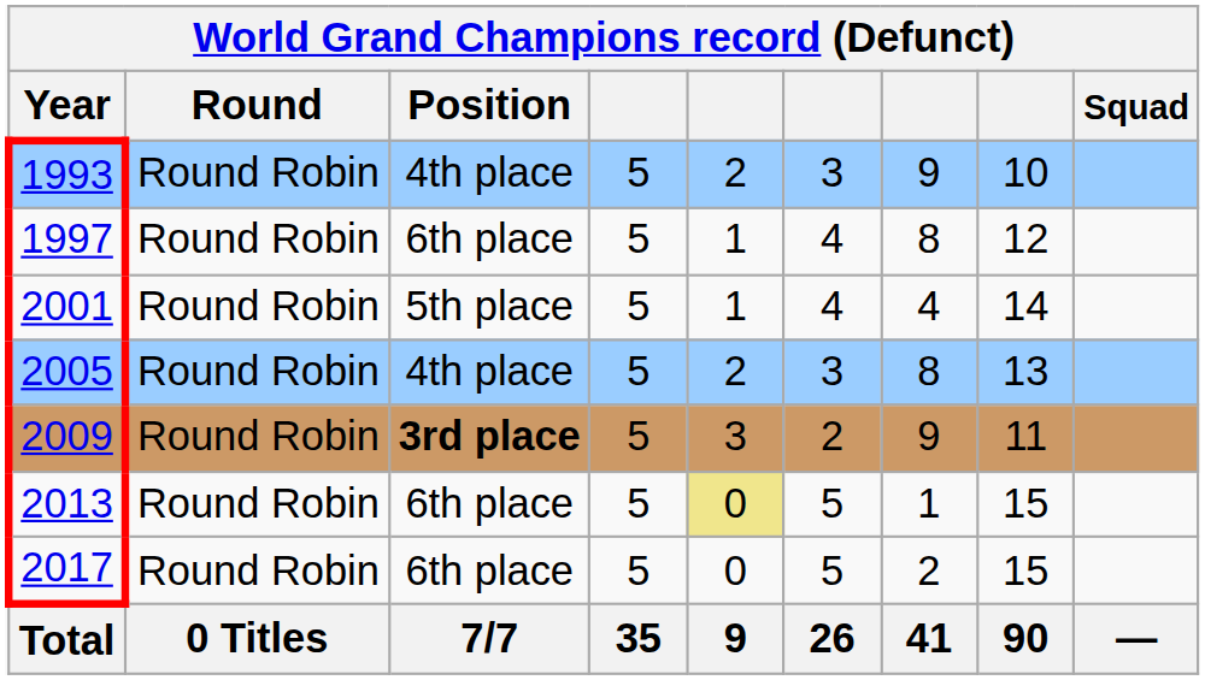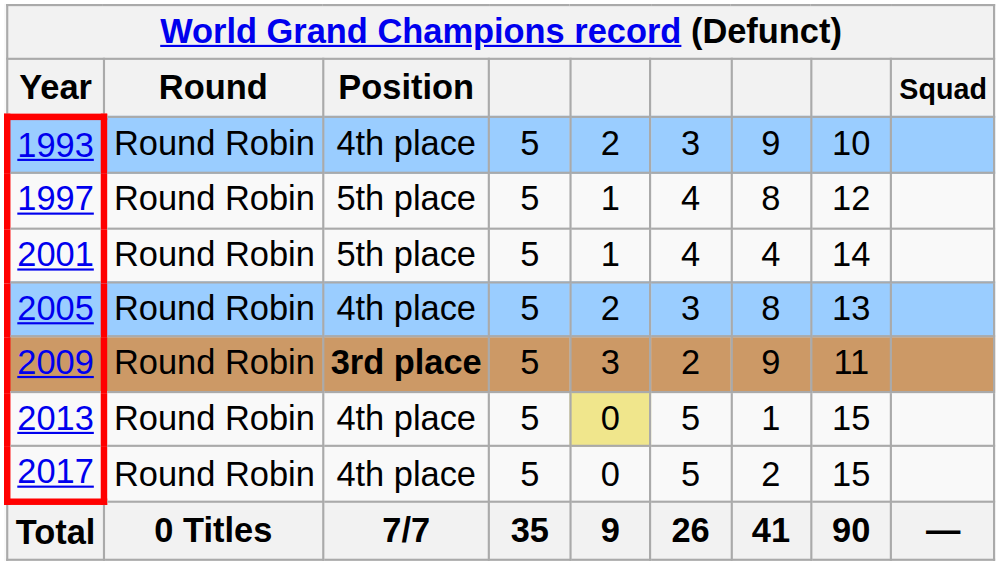1997 | Position: 6th place -> 5th place
2013 | Position: 6th place -> 4th place
2017 | Position: 6th place -> 4th place
